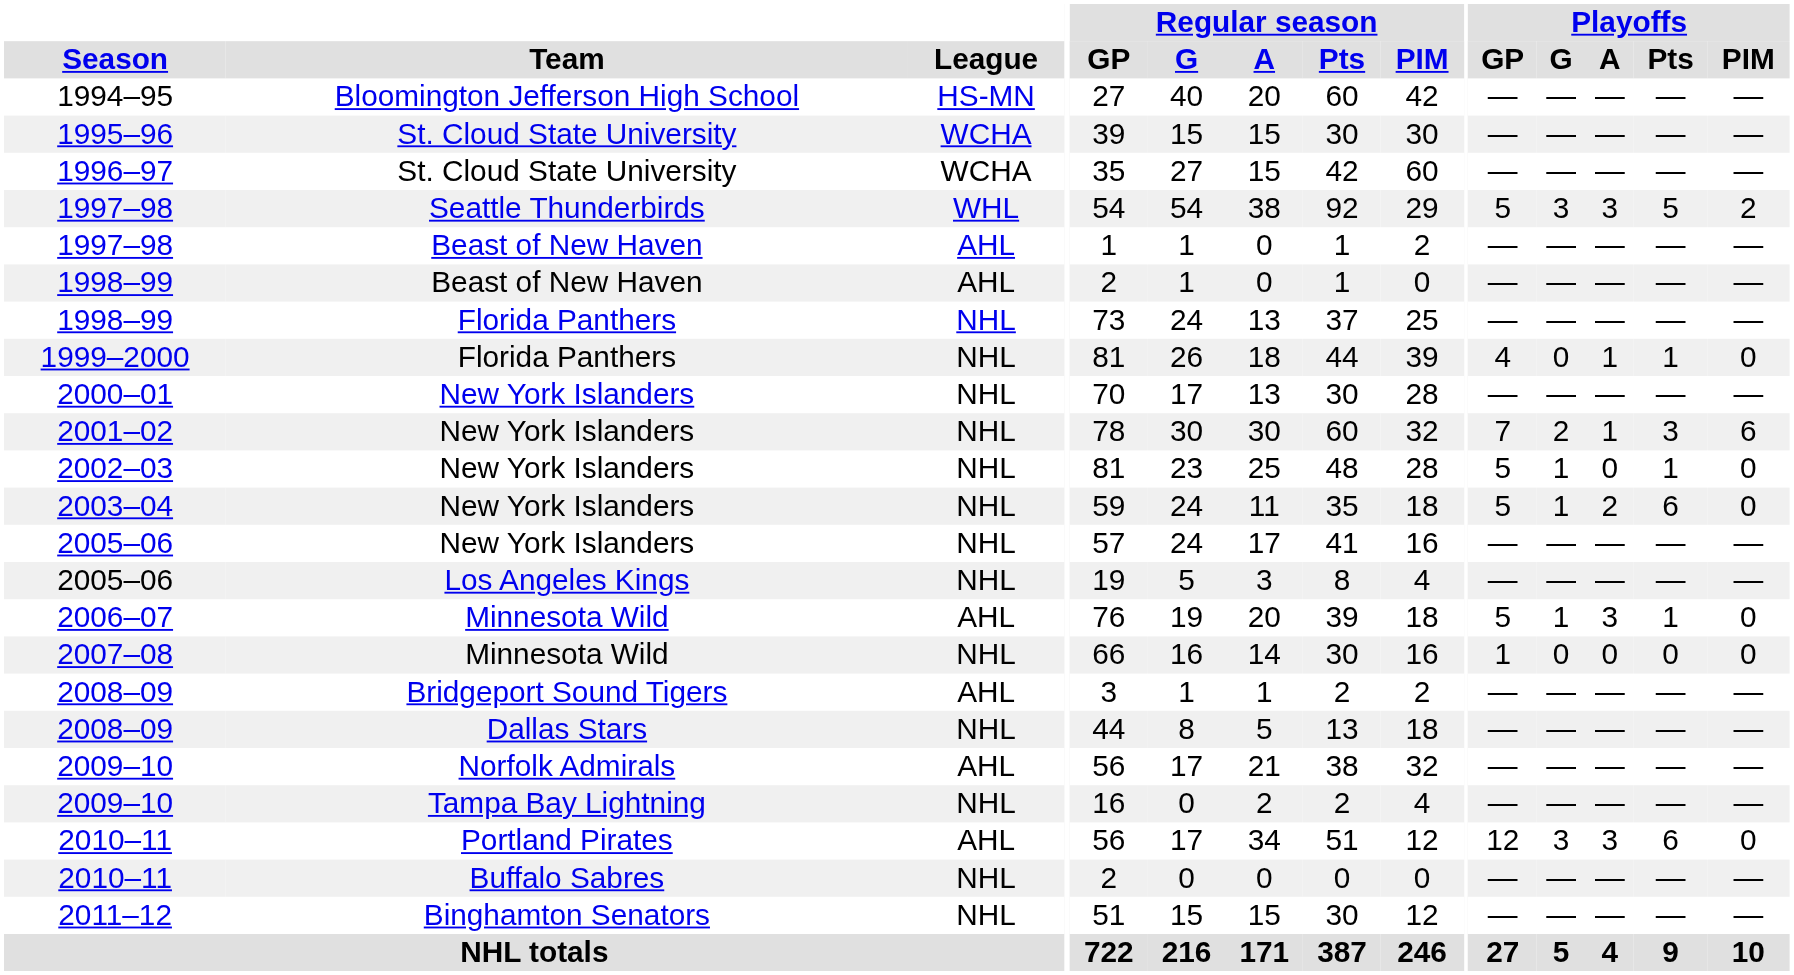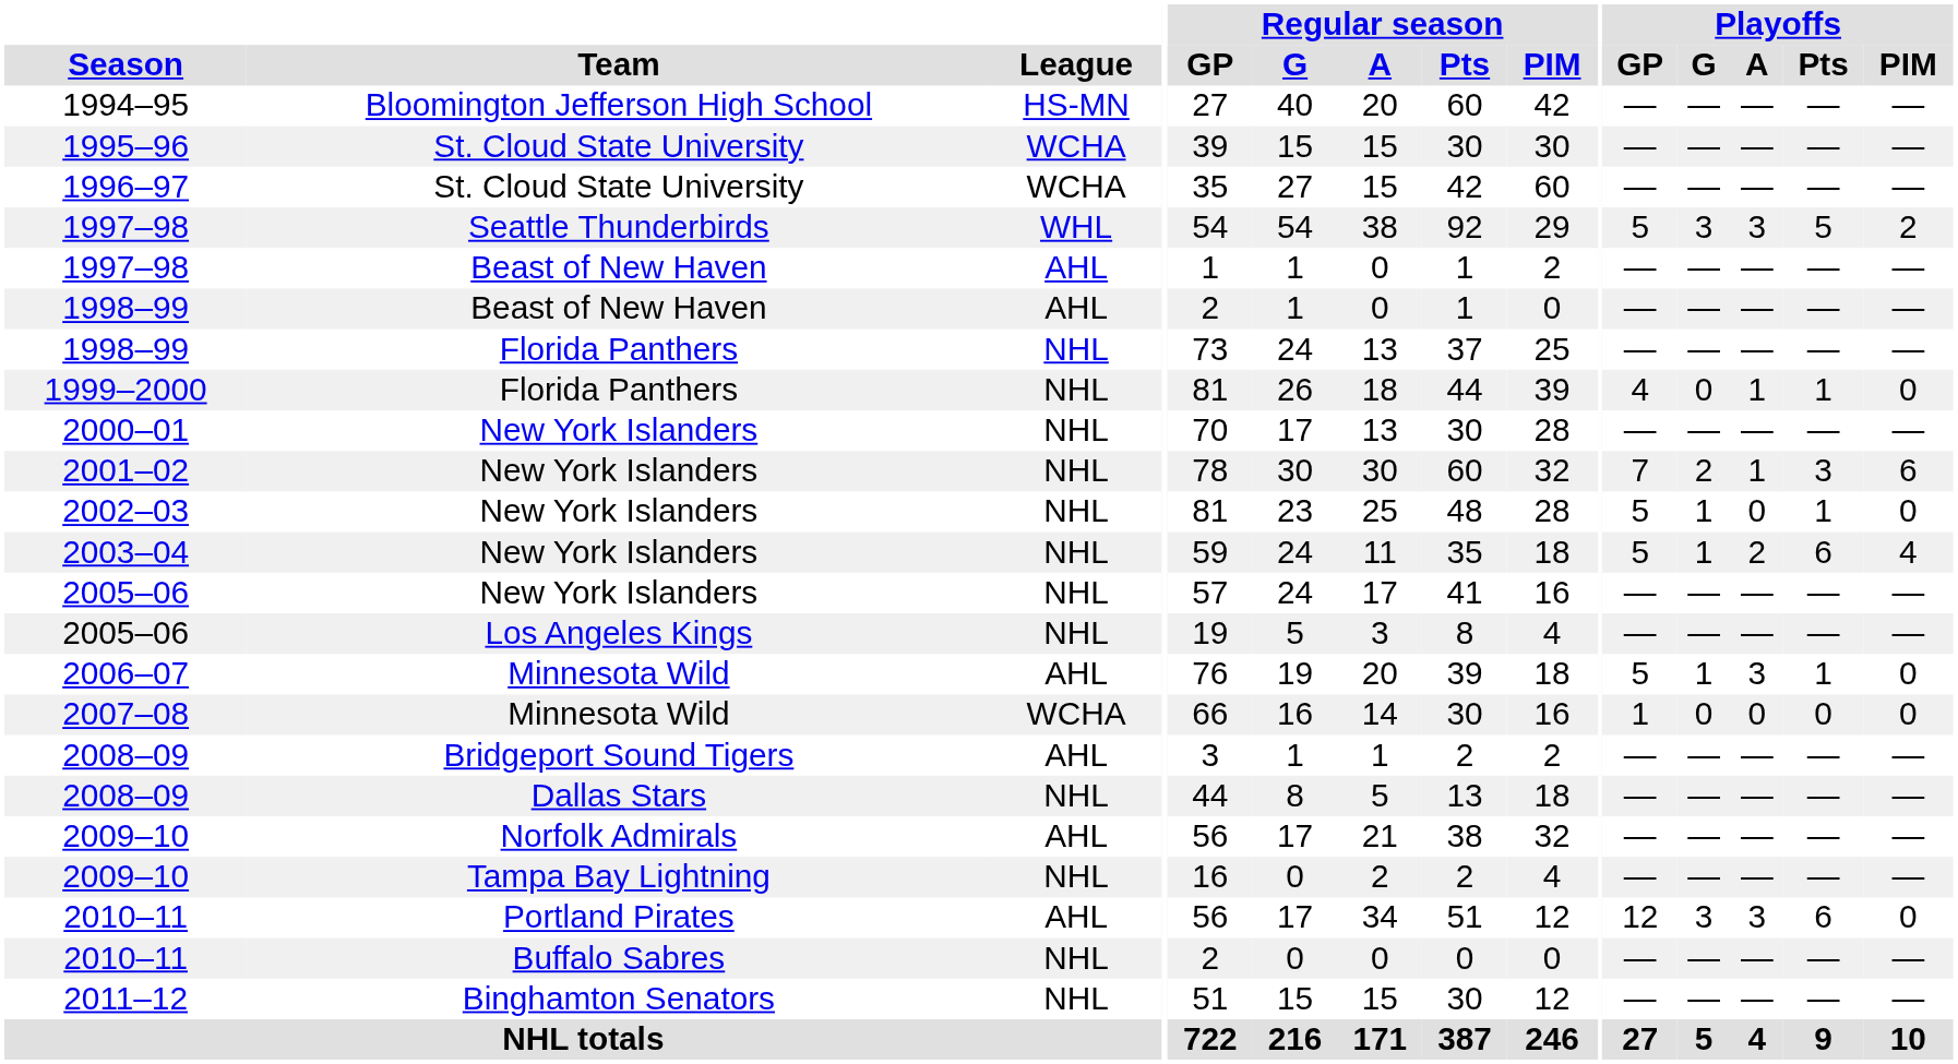2003–04 | Playoffs / PIM: 0 -> 4
2007–08 | League: NHL -> WCHA
